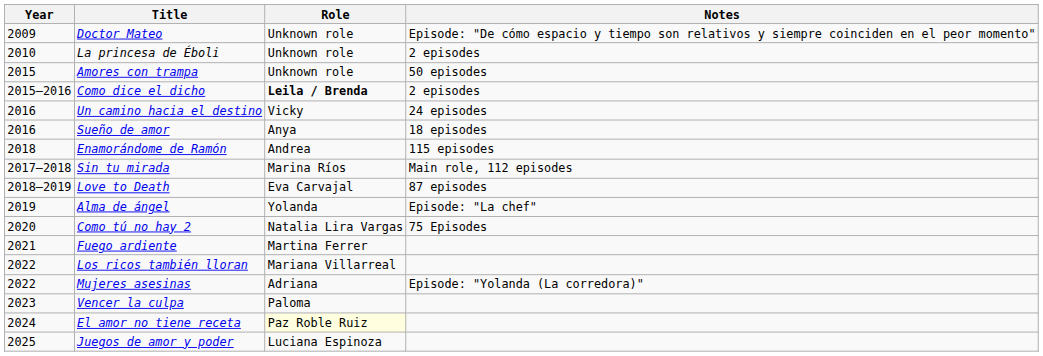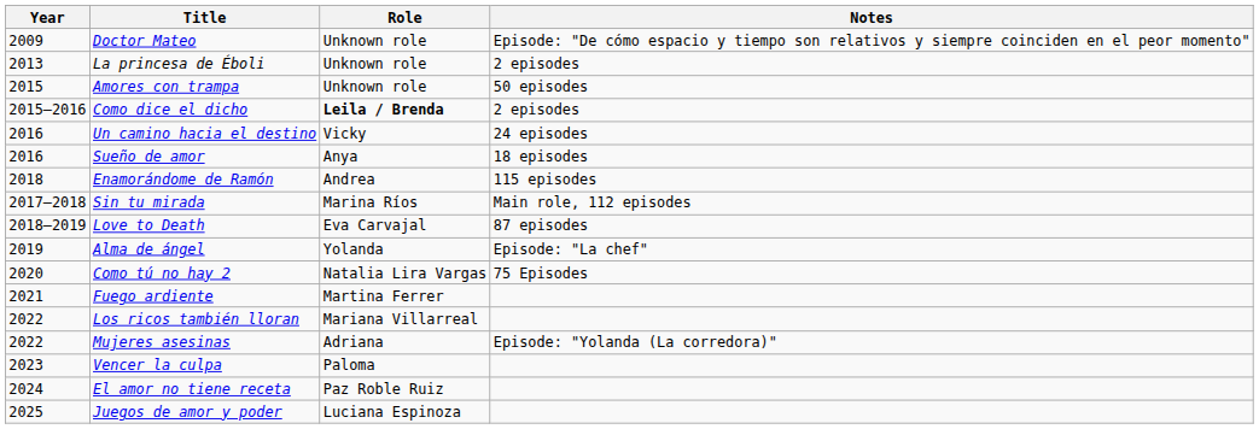La princesa de Éboli | Year: 2010 -> 2013
El amor no tiene receta | Role: lightyellow background -> no background
